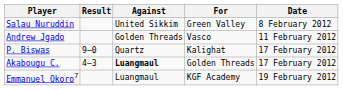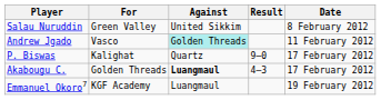columns swapped: For <-> Result
Andrew Jgado | Against: no background -> paleturquoise background
